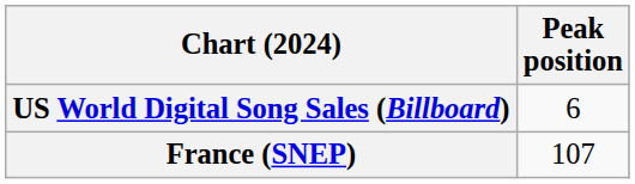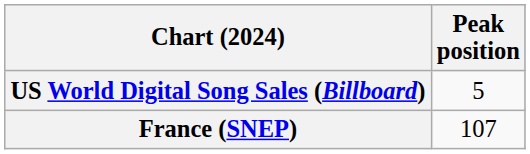US World Digital Song Sales (Billboard) | Peak position: 6 -> 5
